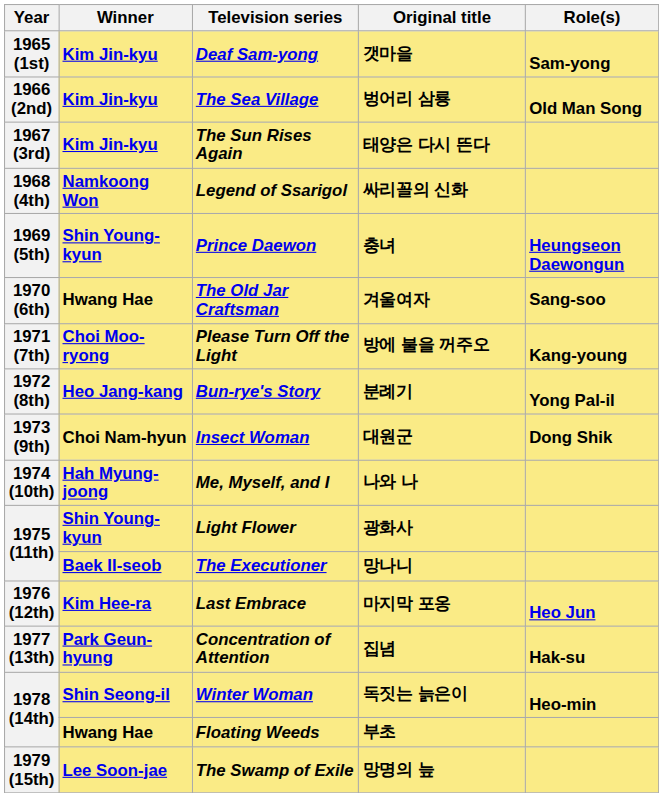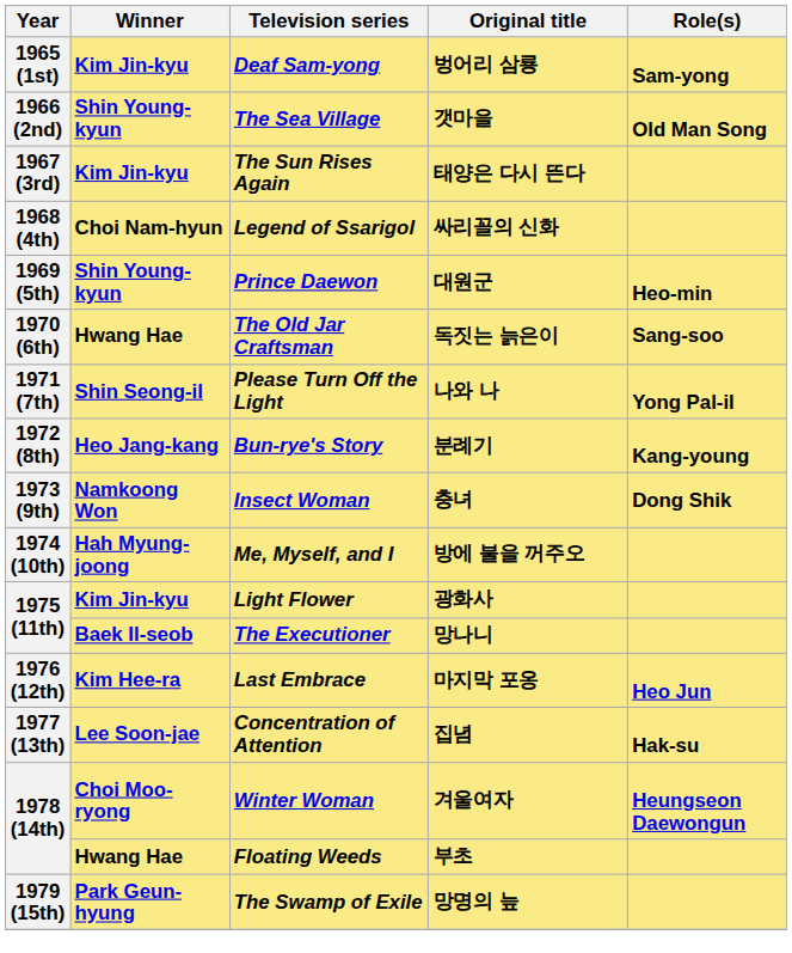Deaf Sam-yong | Original title: 갯마을 -> 벙어리 삼룡
The Sea Village | Winner: Kim Jin-kyu -> Shin Young-kyun
The Sea Village | Original title: 벙어리 삼룡 -> 갯마을
Legend of Ssarigol | Winner: Namkoong Won -> Choi Nam-hyun
Prince Daewon | Original title: 충녀 -> 대원군
Prince Daewon | Role(s): Heungseon Daewongun -> Heo-min
The Old Jar Craftsman | Original title: 겨울여자 -> 독짓는 늙은이
Please Turn Off the Light | Winner: Choi Moo-ryong -> Shin Seong-il
Please Turn Off the Light | Original title: 방에 불을 꺼주오 -> 나와 나
Please Turn Off the Light | Role(s): Kang-young -> Yong Pal-il
Bun-rye's Story | Role(s): Yong Pal-il -> Kang-young
Insect Woman | Winner: Choi Nam-hyun -> Namkoong Won
Insect Woman | Original title: 대원군 -> 충녀
Me, Myself, and I | Original title: 나와 나 -> 방에 불을 꺼주오
Light Flower | Winner: Shin Young-kyun -> Kim Jin-kyu
Concentration of Attention | Winner: Park Geun-hyung -> Lee Soon-jae
Winter Woman | Winner: Shin Seong-il -> Choi Moo-ryong
Winter Woman | Original title: 독짓는 늙은이 -> 겨울여자
Winter Woman | Role(s): Heo-min -> Heungseon Daewongun
The Swamp of Exile | Winner: Lee Soon-jae -> Park Geun-hyung
